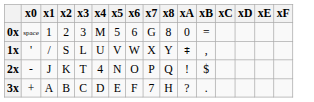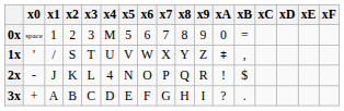+ column: x9 | 9 | Z | R | I
0x | x7: G -> 7
1x | x3: L -> T
2x | x3: T -> L
3x | x7: 7 -> G
